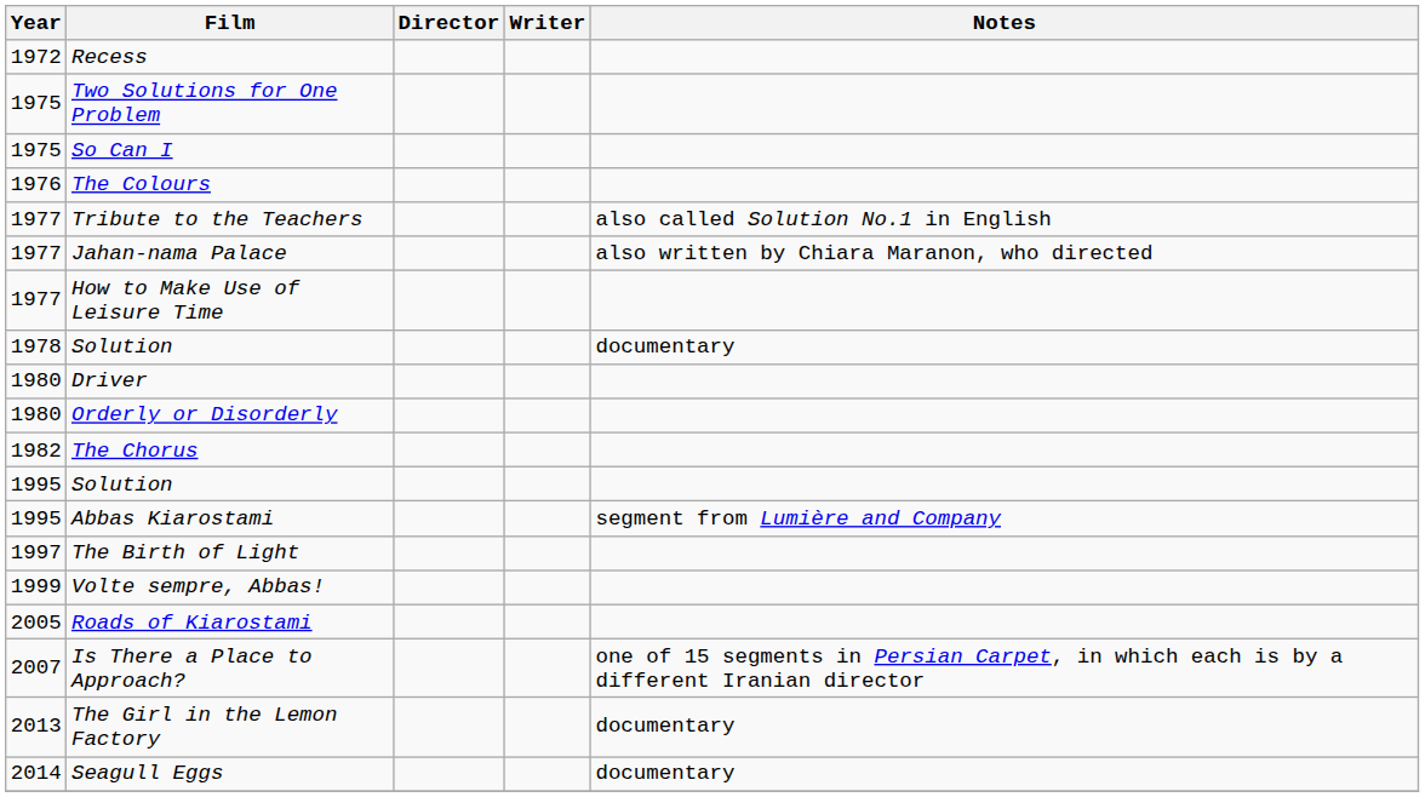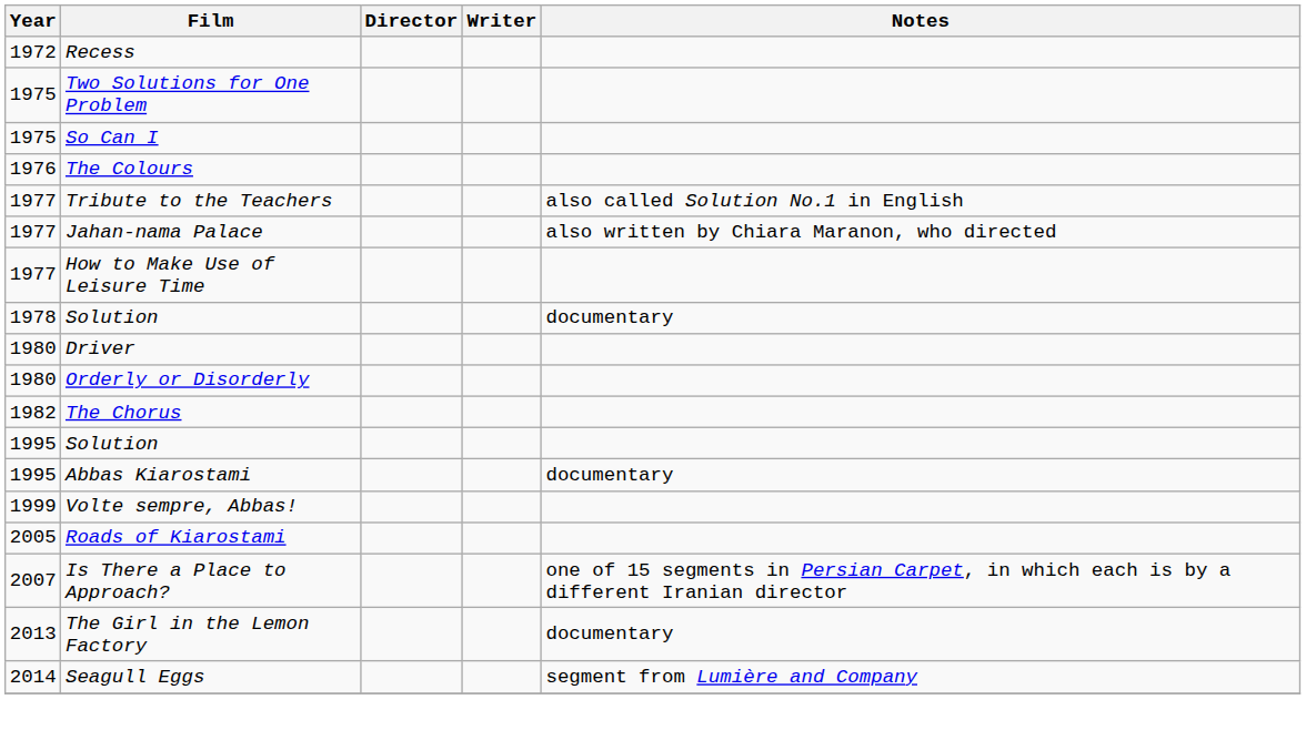Abbas Kiarostami | Notes: segment from Lumière and Company -> documentary
- row: 1997 | The Birth of Light
Seagull Eggs | Notes: documentary -> segment from Lumière and Company
